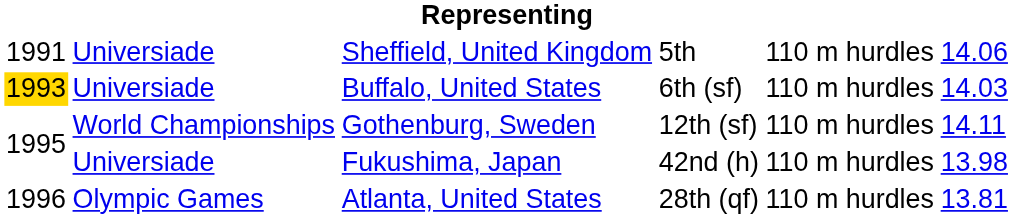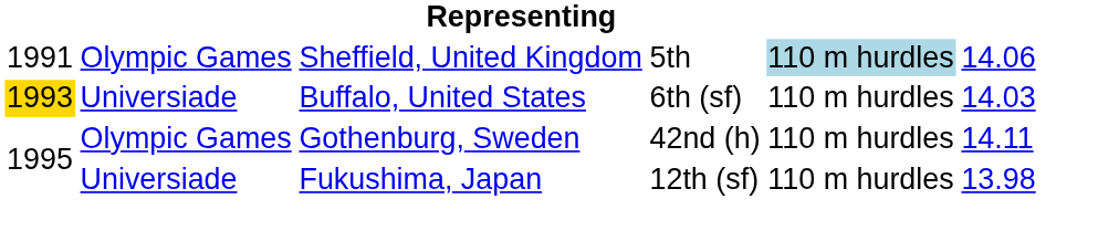Sheffield, United Kingdom | column 2: Universiade -> Olympic Games
Sheffield, United Kingdom | column 5: no background -> lightblue background
Gothenburg, Sweden | column 2: World Championships -> Olympic Games
Gothenburg, Sweden | column 4: 12th (sf) -> 42nd (h)
Fukushima, Japan | column 4: 42nd (h) -> 12th (sf)
- row: 1996 | Olympic Games | Atlanta, United States | 28th (qf) | 110 m hurdles | 13.81
